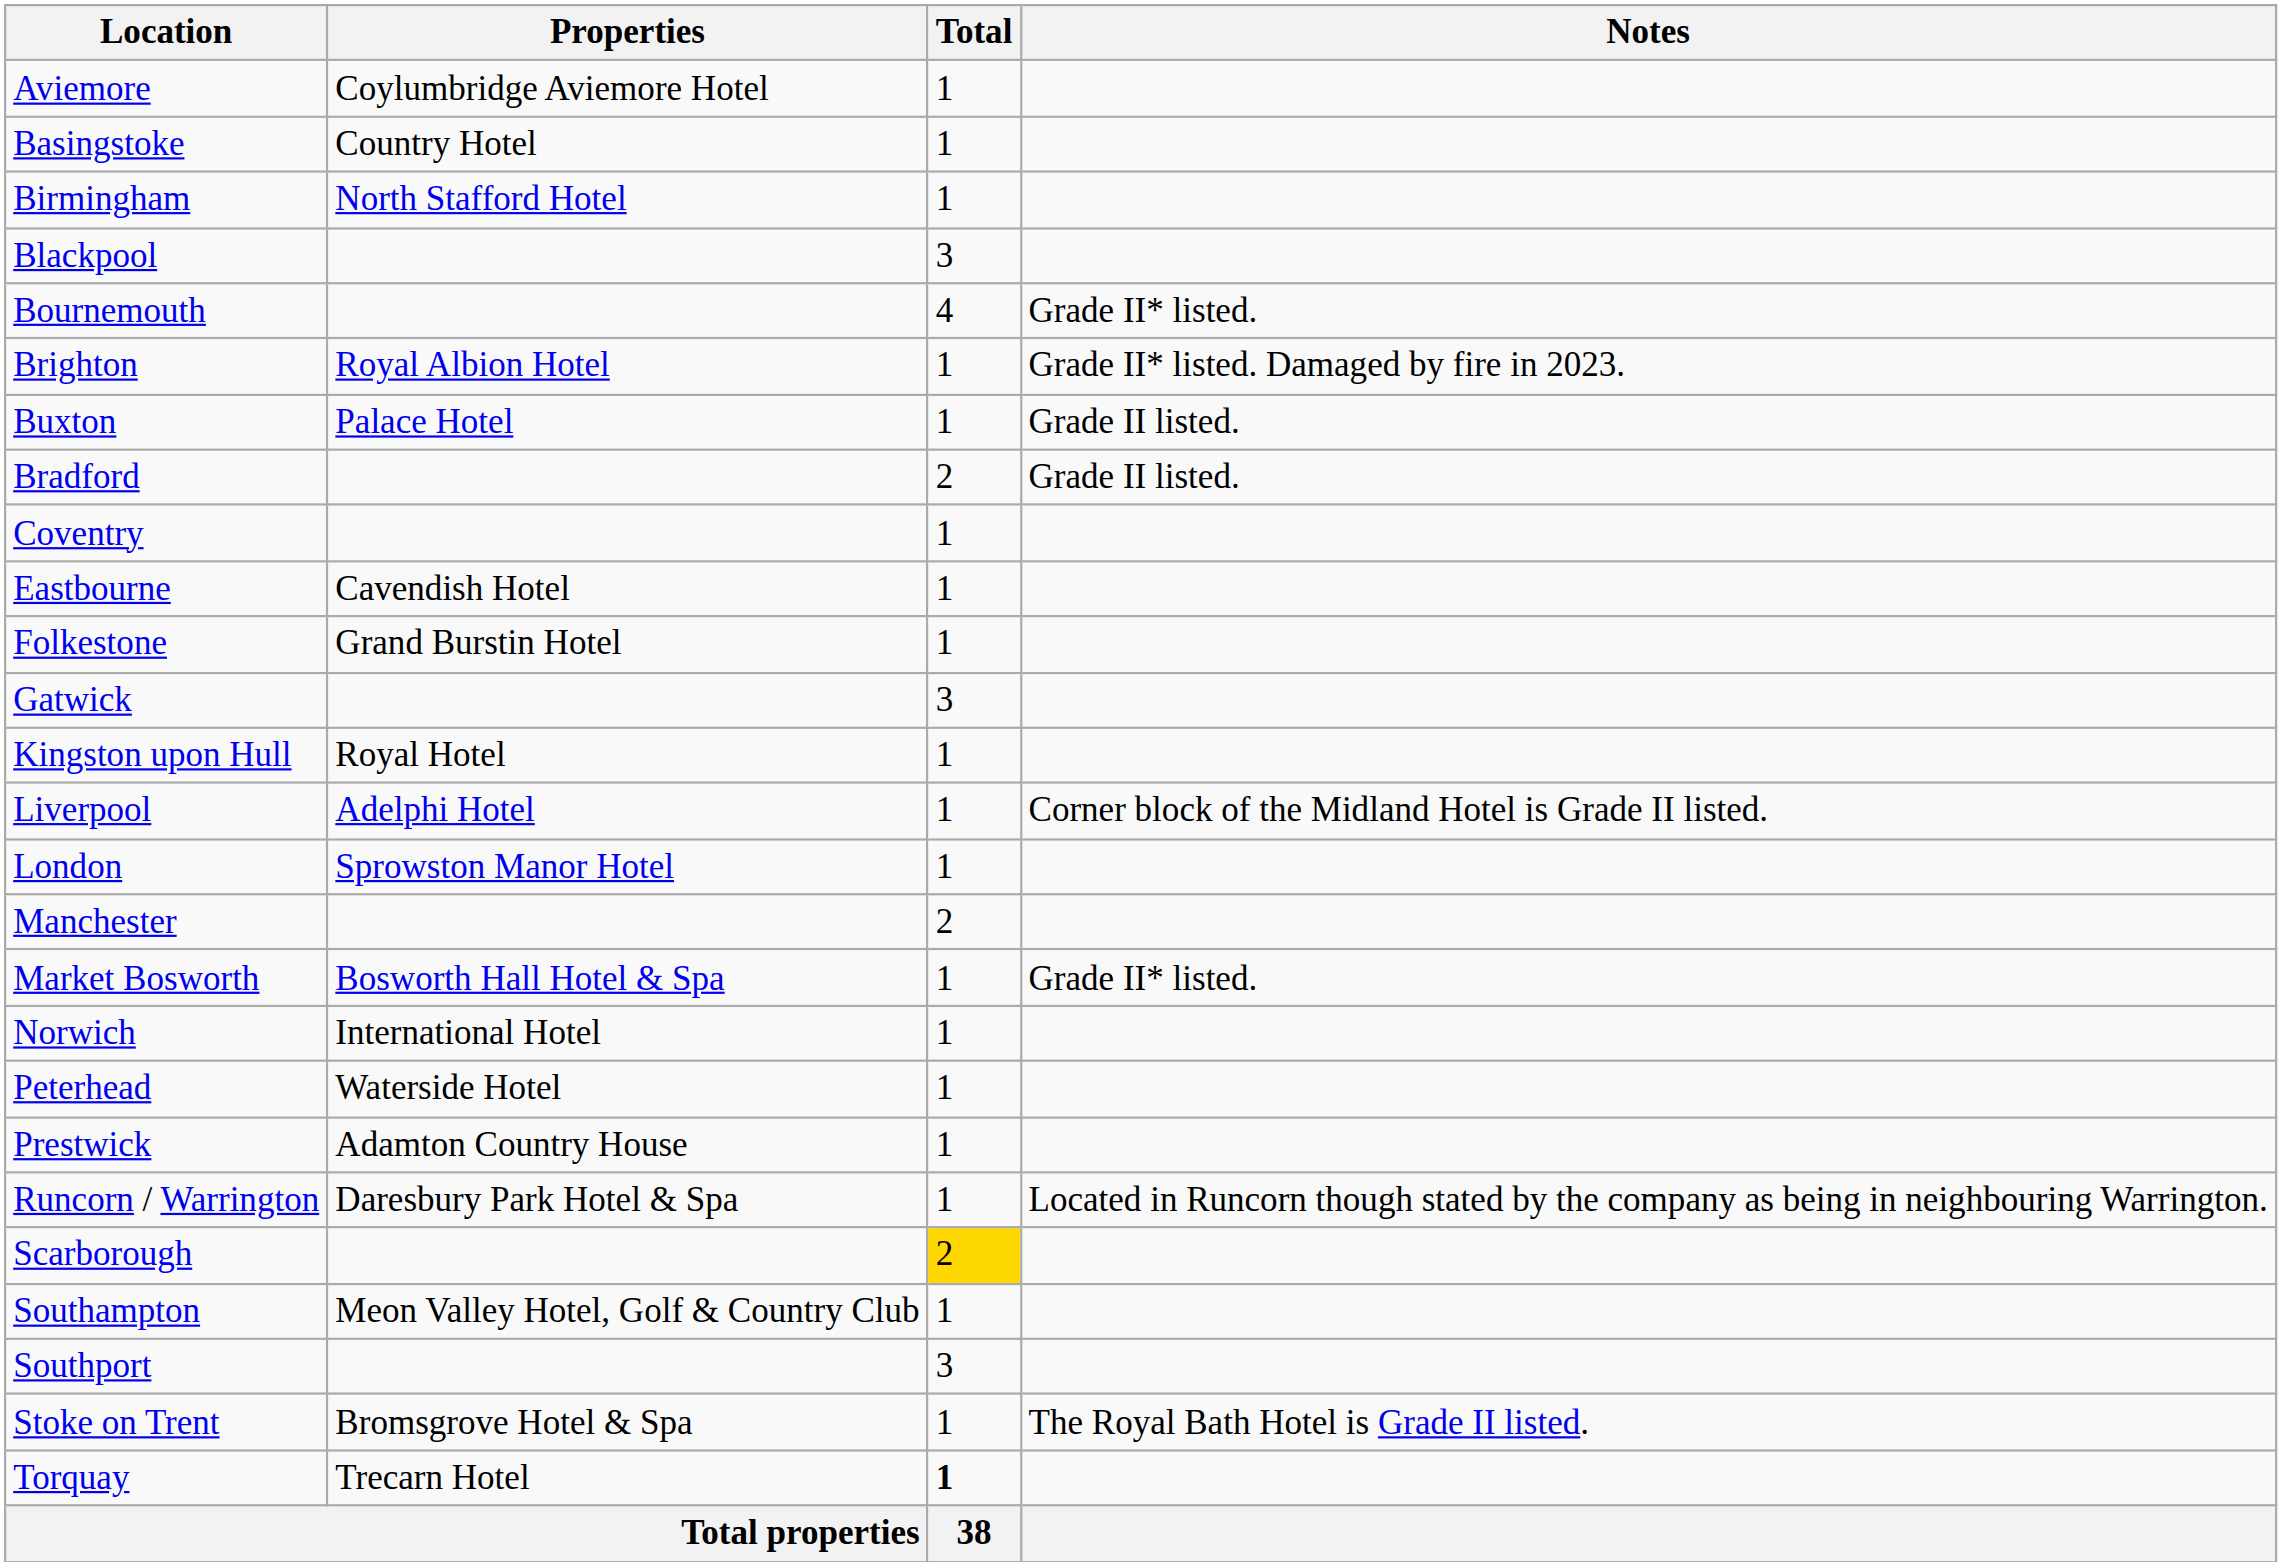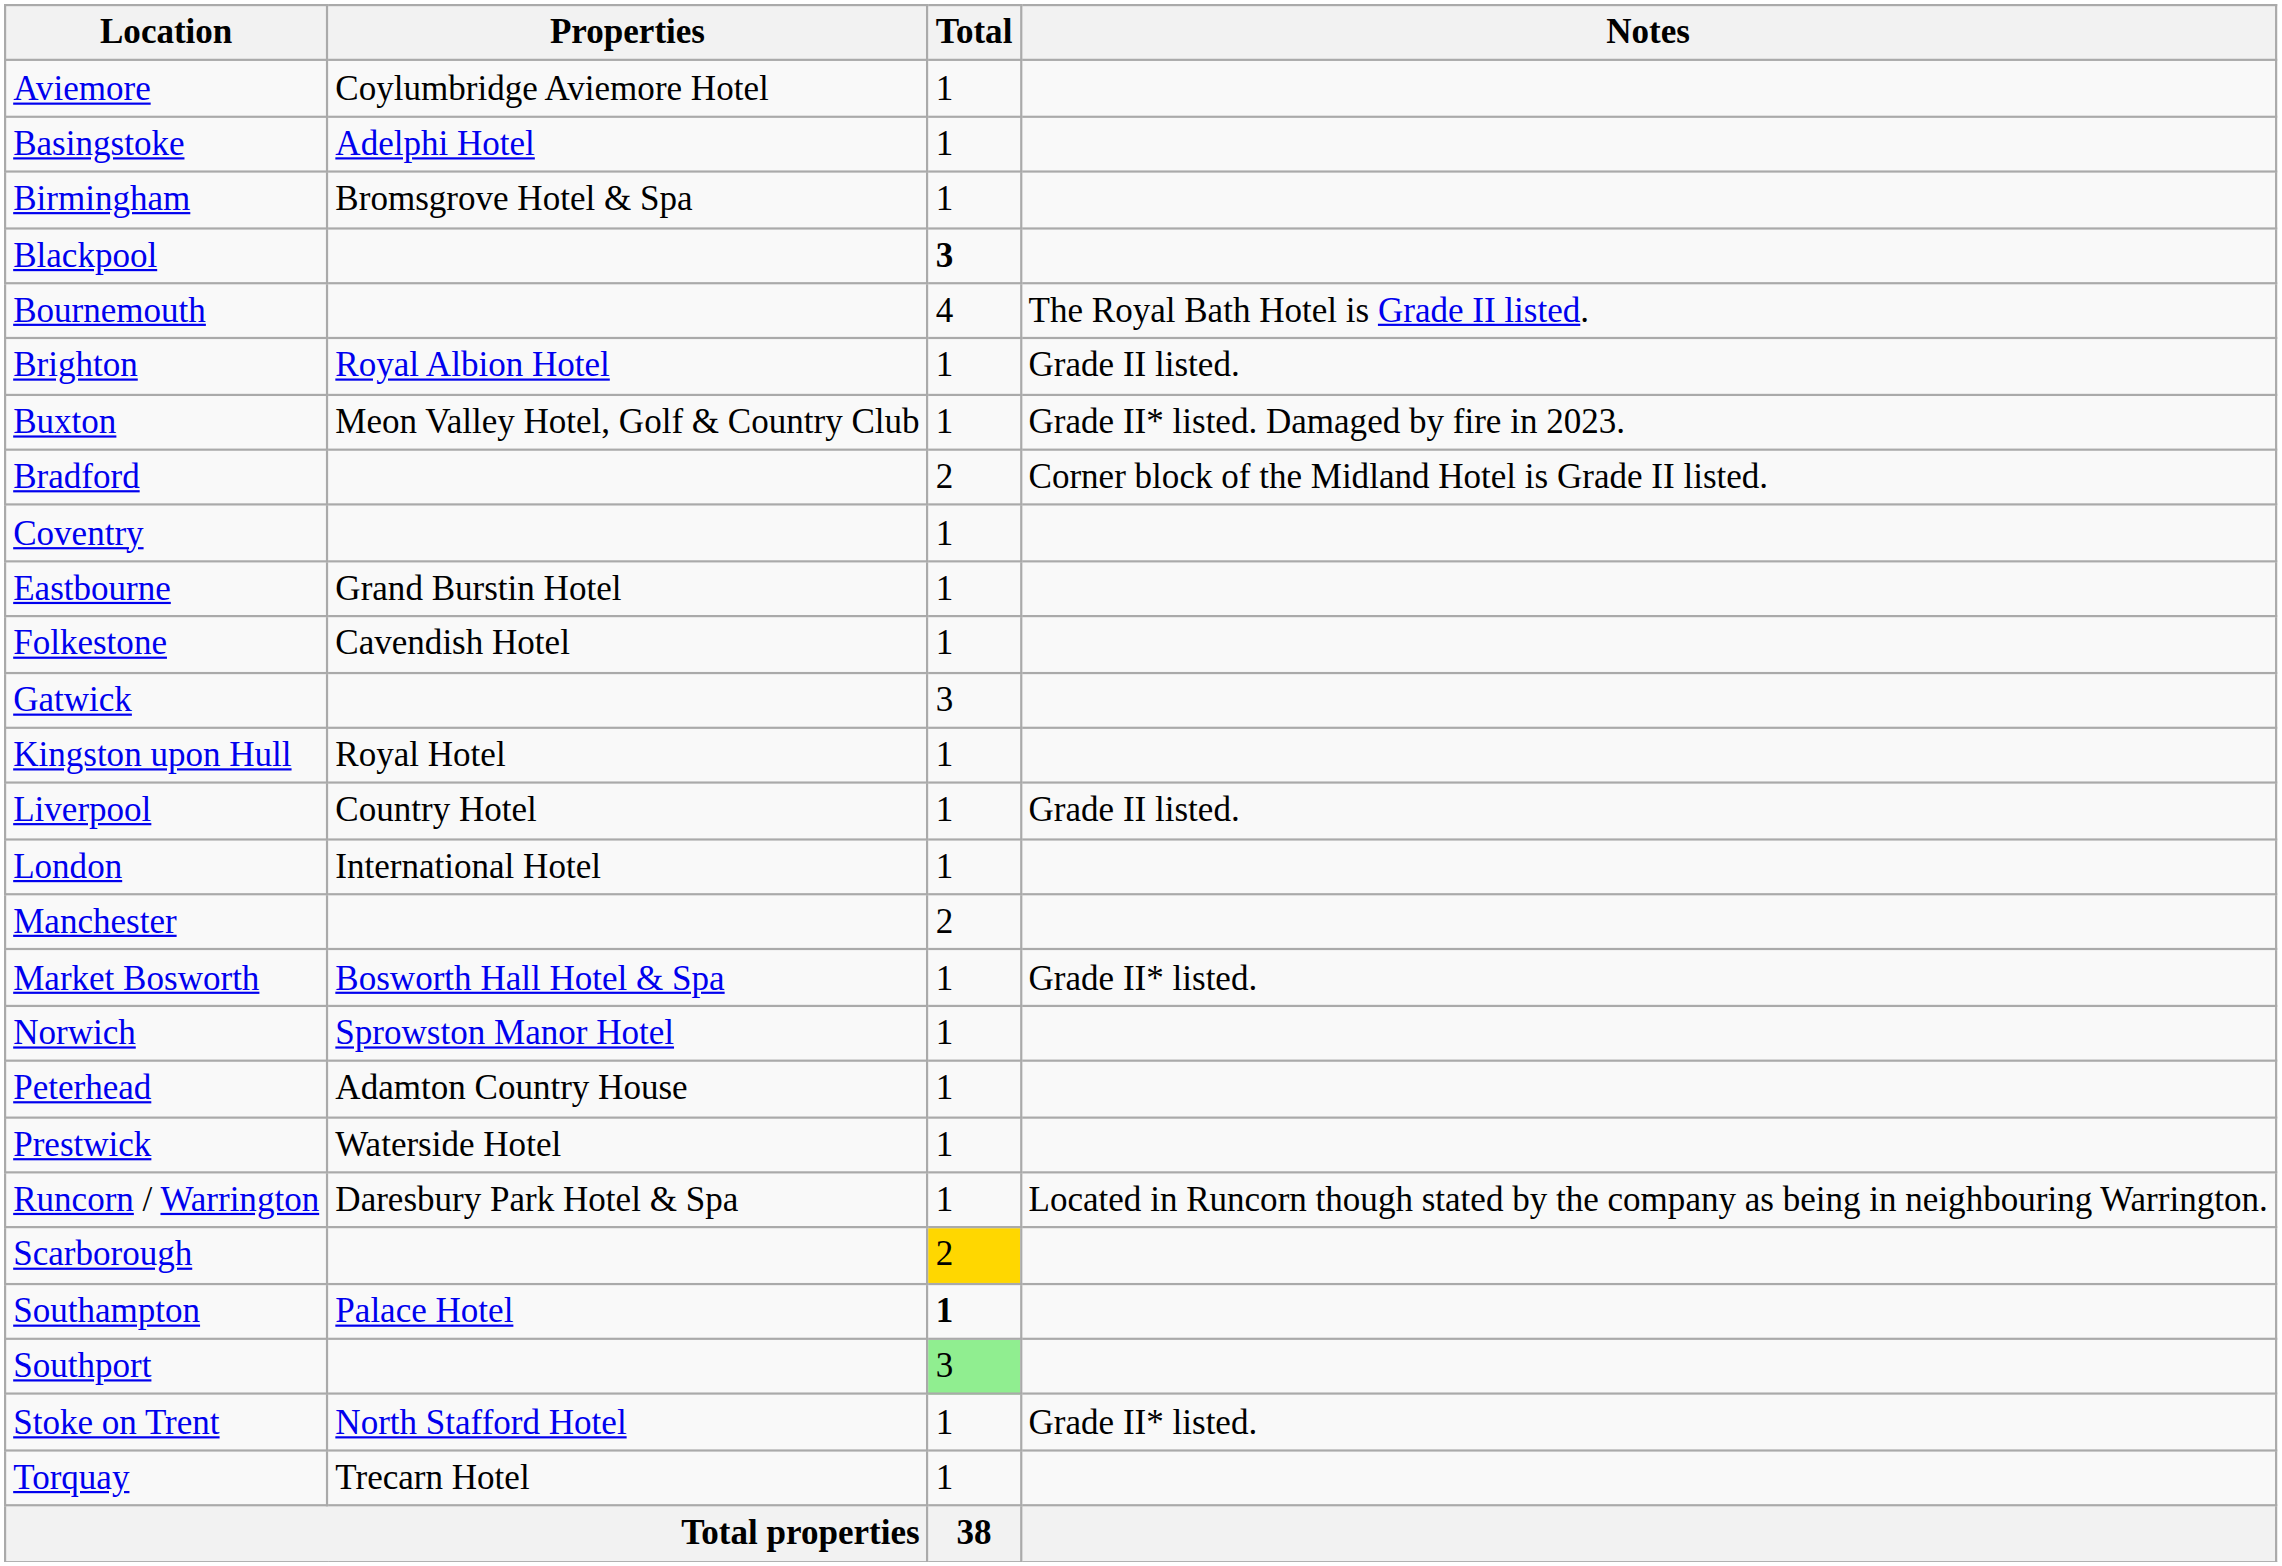Basingstoke | Properties: Country Hotel -> Adelphi Hotel
Birmingham | Properties: North Stafford Hotel -> Bromsgrove Hotel & Spa
Blackpool | Total: normal -> bold
Bournemouth | Notes: Grade II* listed. -> The Royal Bath Hotel is Grade II listed.
Brighton | Notes: Grade II* listed. Damaged by fire in 2023. -> Grade II listed.
Buxton | Properties: Palace Hotel -> Meon Valley Hotel, Golf & Country Club
Buxton | Notes: Grade II listed. -> Grade II* listed. Damaged by fire in 2023.
Bradford | Notes: Grade II listed. -> Corner block of the Midland Hotel is Grade II listed.
Eastbourne | Properties: Cavendish Hotel -> Grand Burstin Hotel
Folkestone | Properties: Grand Burstin Hotel -> Cavendish Hotel
Liverpool | Properties: Adelphi Hotel -> Country Hotel
Liverpool | Notes: Corner block of the Midland Hotel is Grade II listed. -> Grade II listed.
London | Properties: Sprowston Manor Hotel -> International Hotel
Norwich | Properties: International Hotel -> Sprowston Manor Hotel
Peterhead | Properties: Waterside Hotel -> Adamton Country House
Prestwick | Properties: Adamton Country House -> Waterside Hotel
Southampton | Properties: Meon Valley Hotel, Golf & Country Club -> Palace Hotel
Southampton | Total: normal -> bold
Southport | Total: no background -> lightgreen background
Stoke on Trent | Properties: Bromsgrove Hotel & Spa -> North Stafford Hotel
Stoke on Trent | Notes: The Royal Bath Hotel is Grade II listed. -> Grade II* listed.
Torquay | Total: bold -> normal
